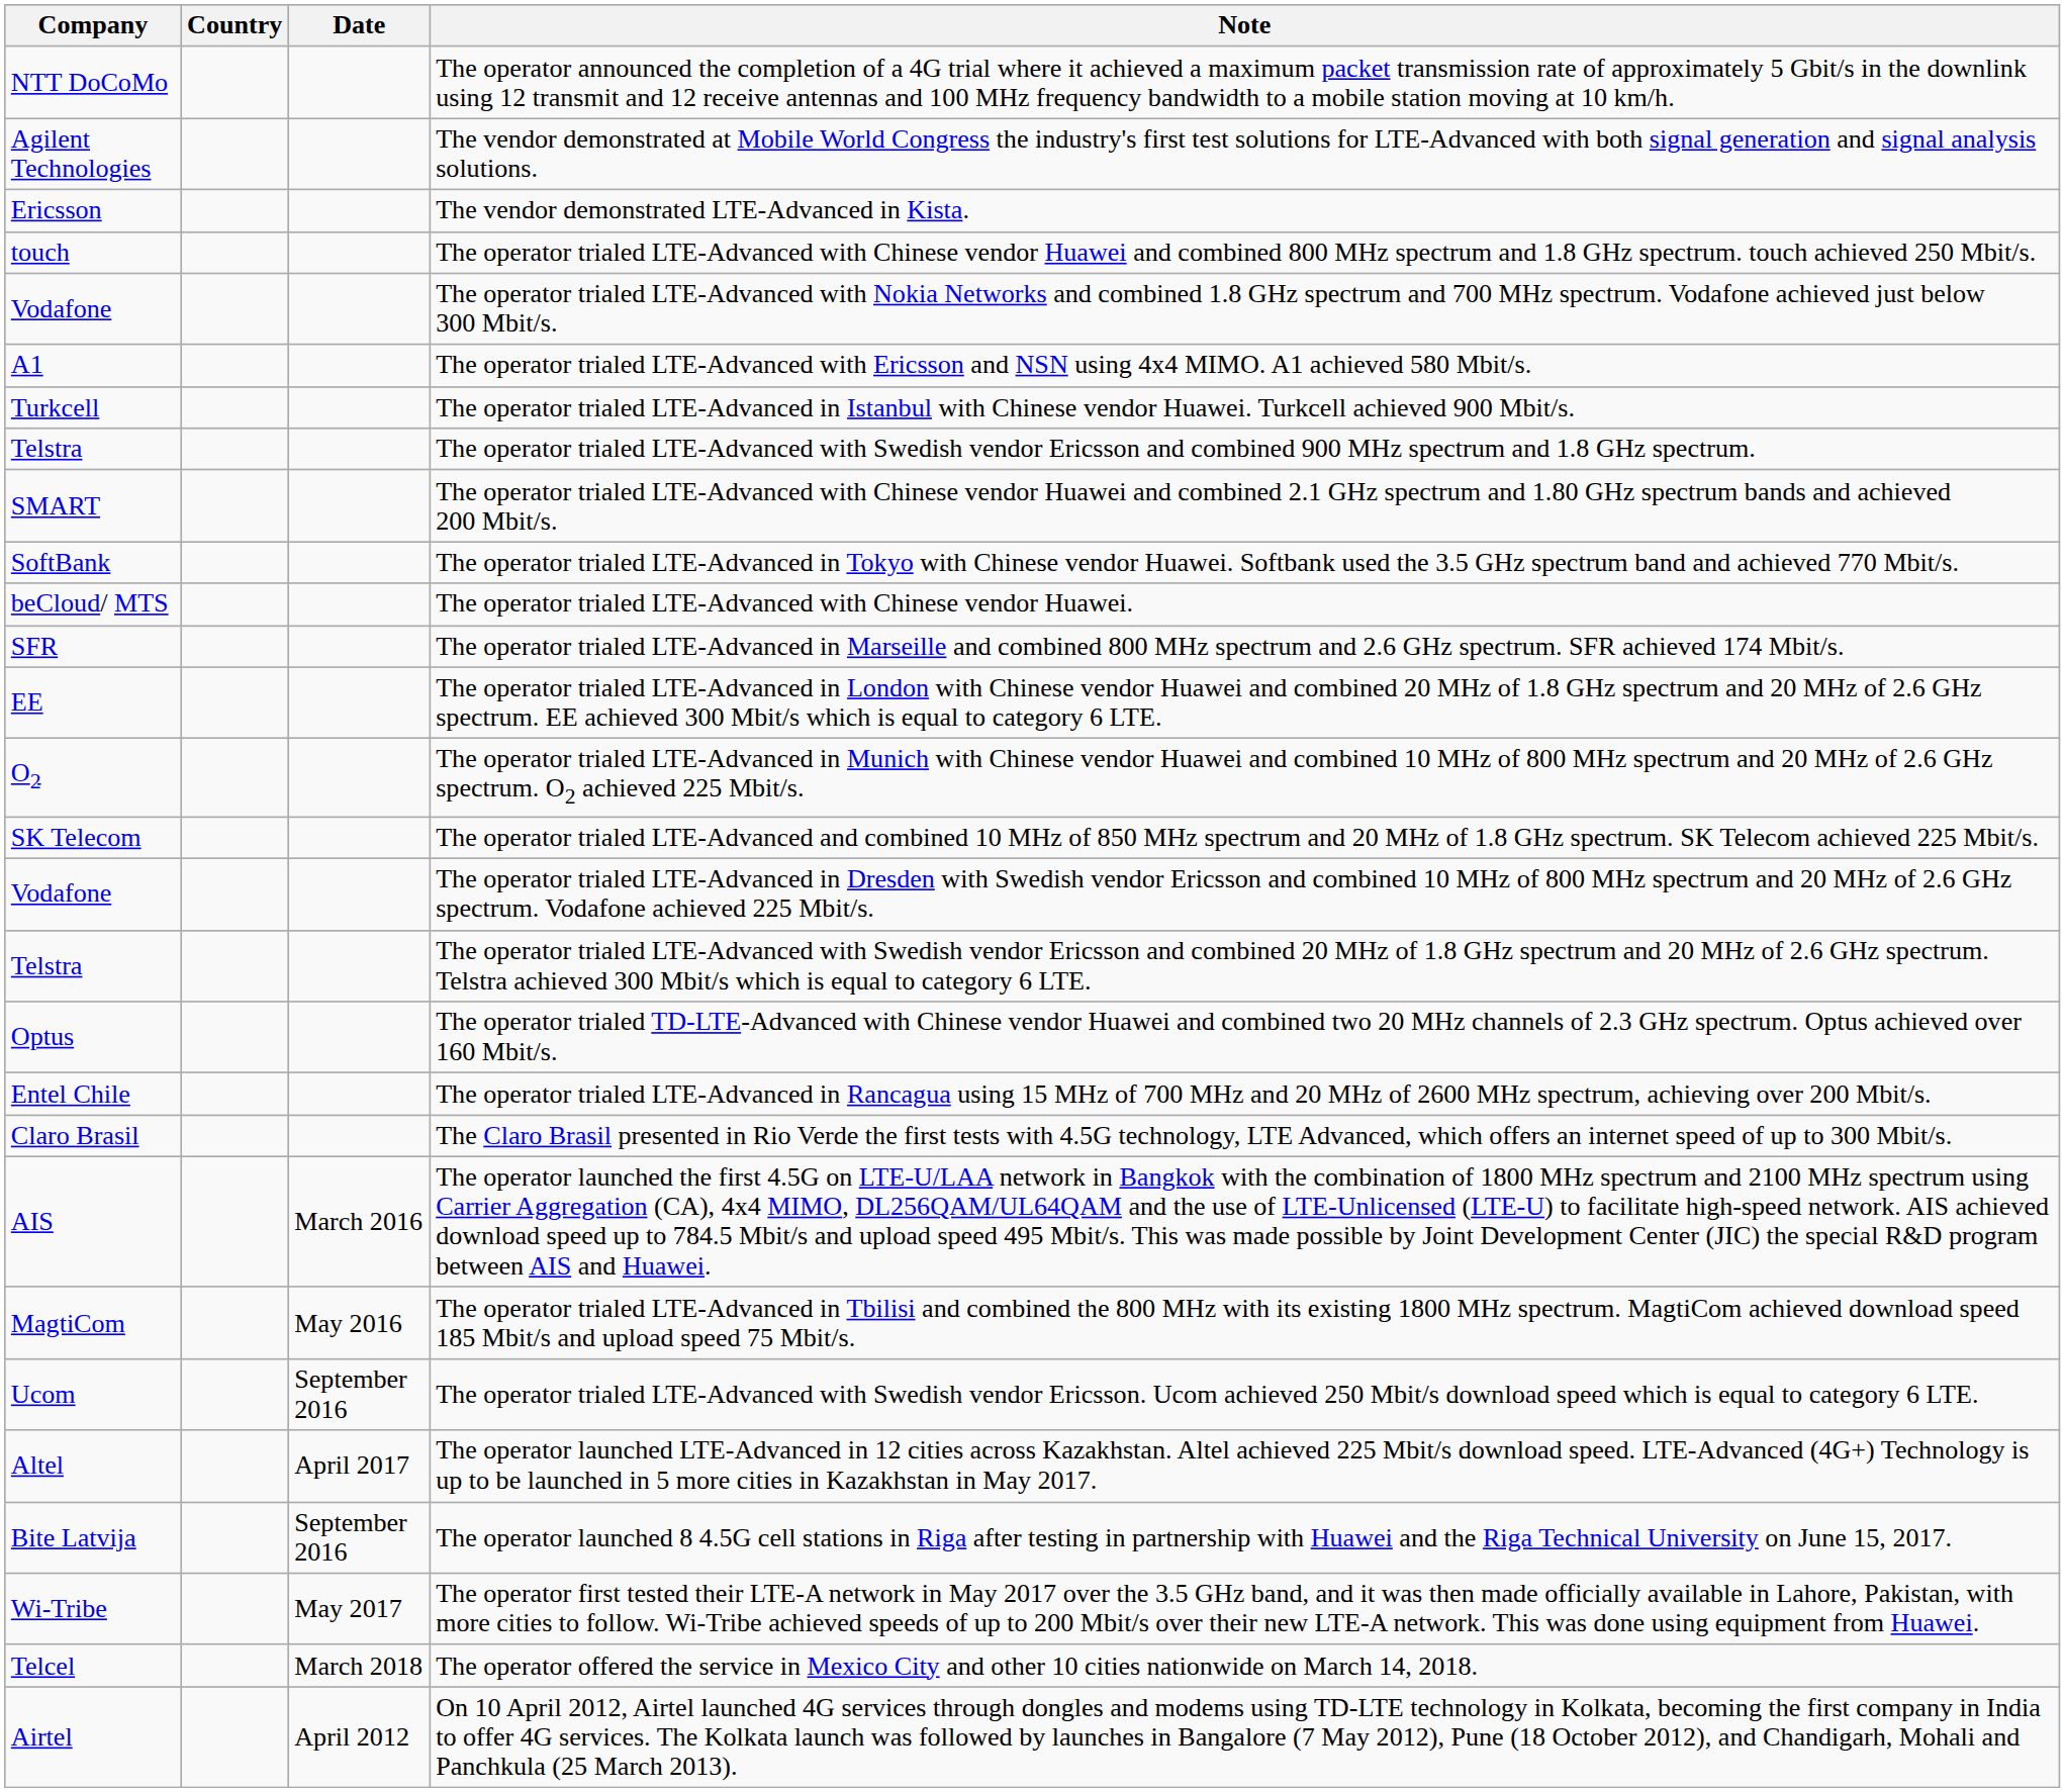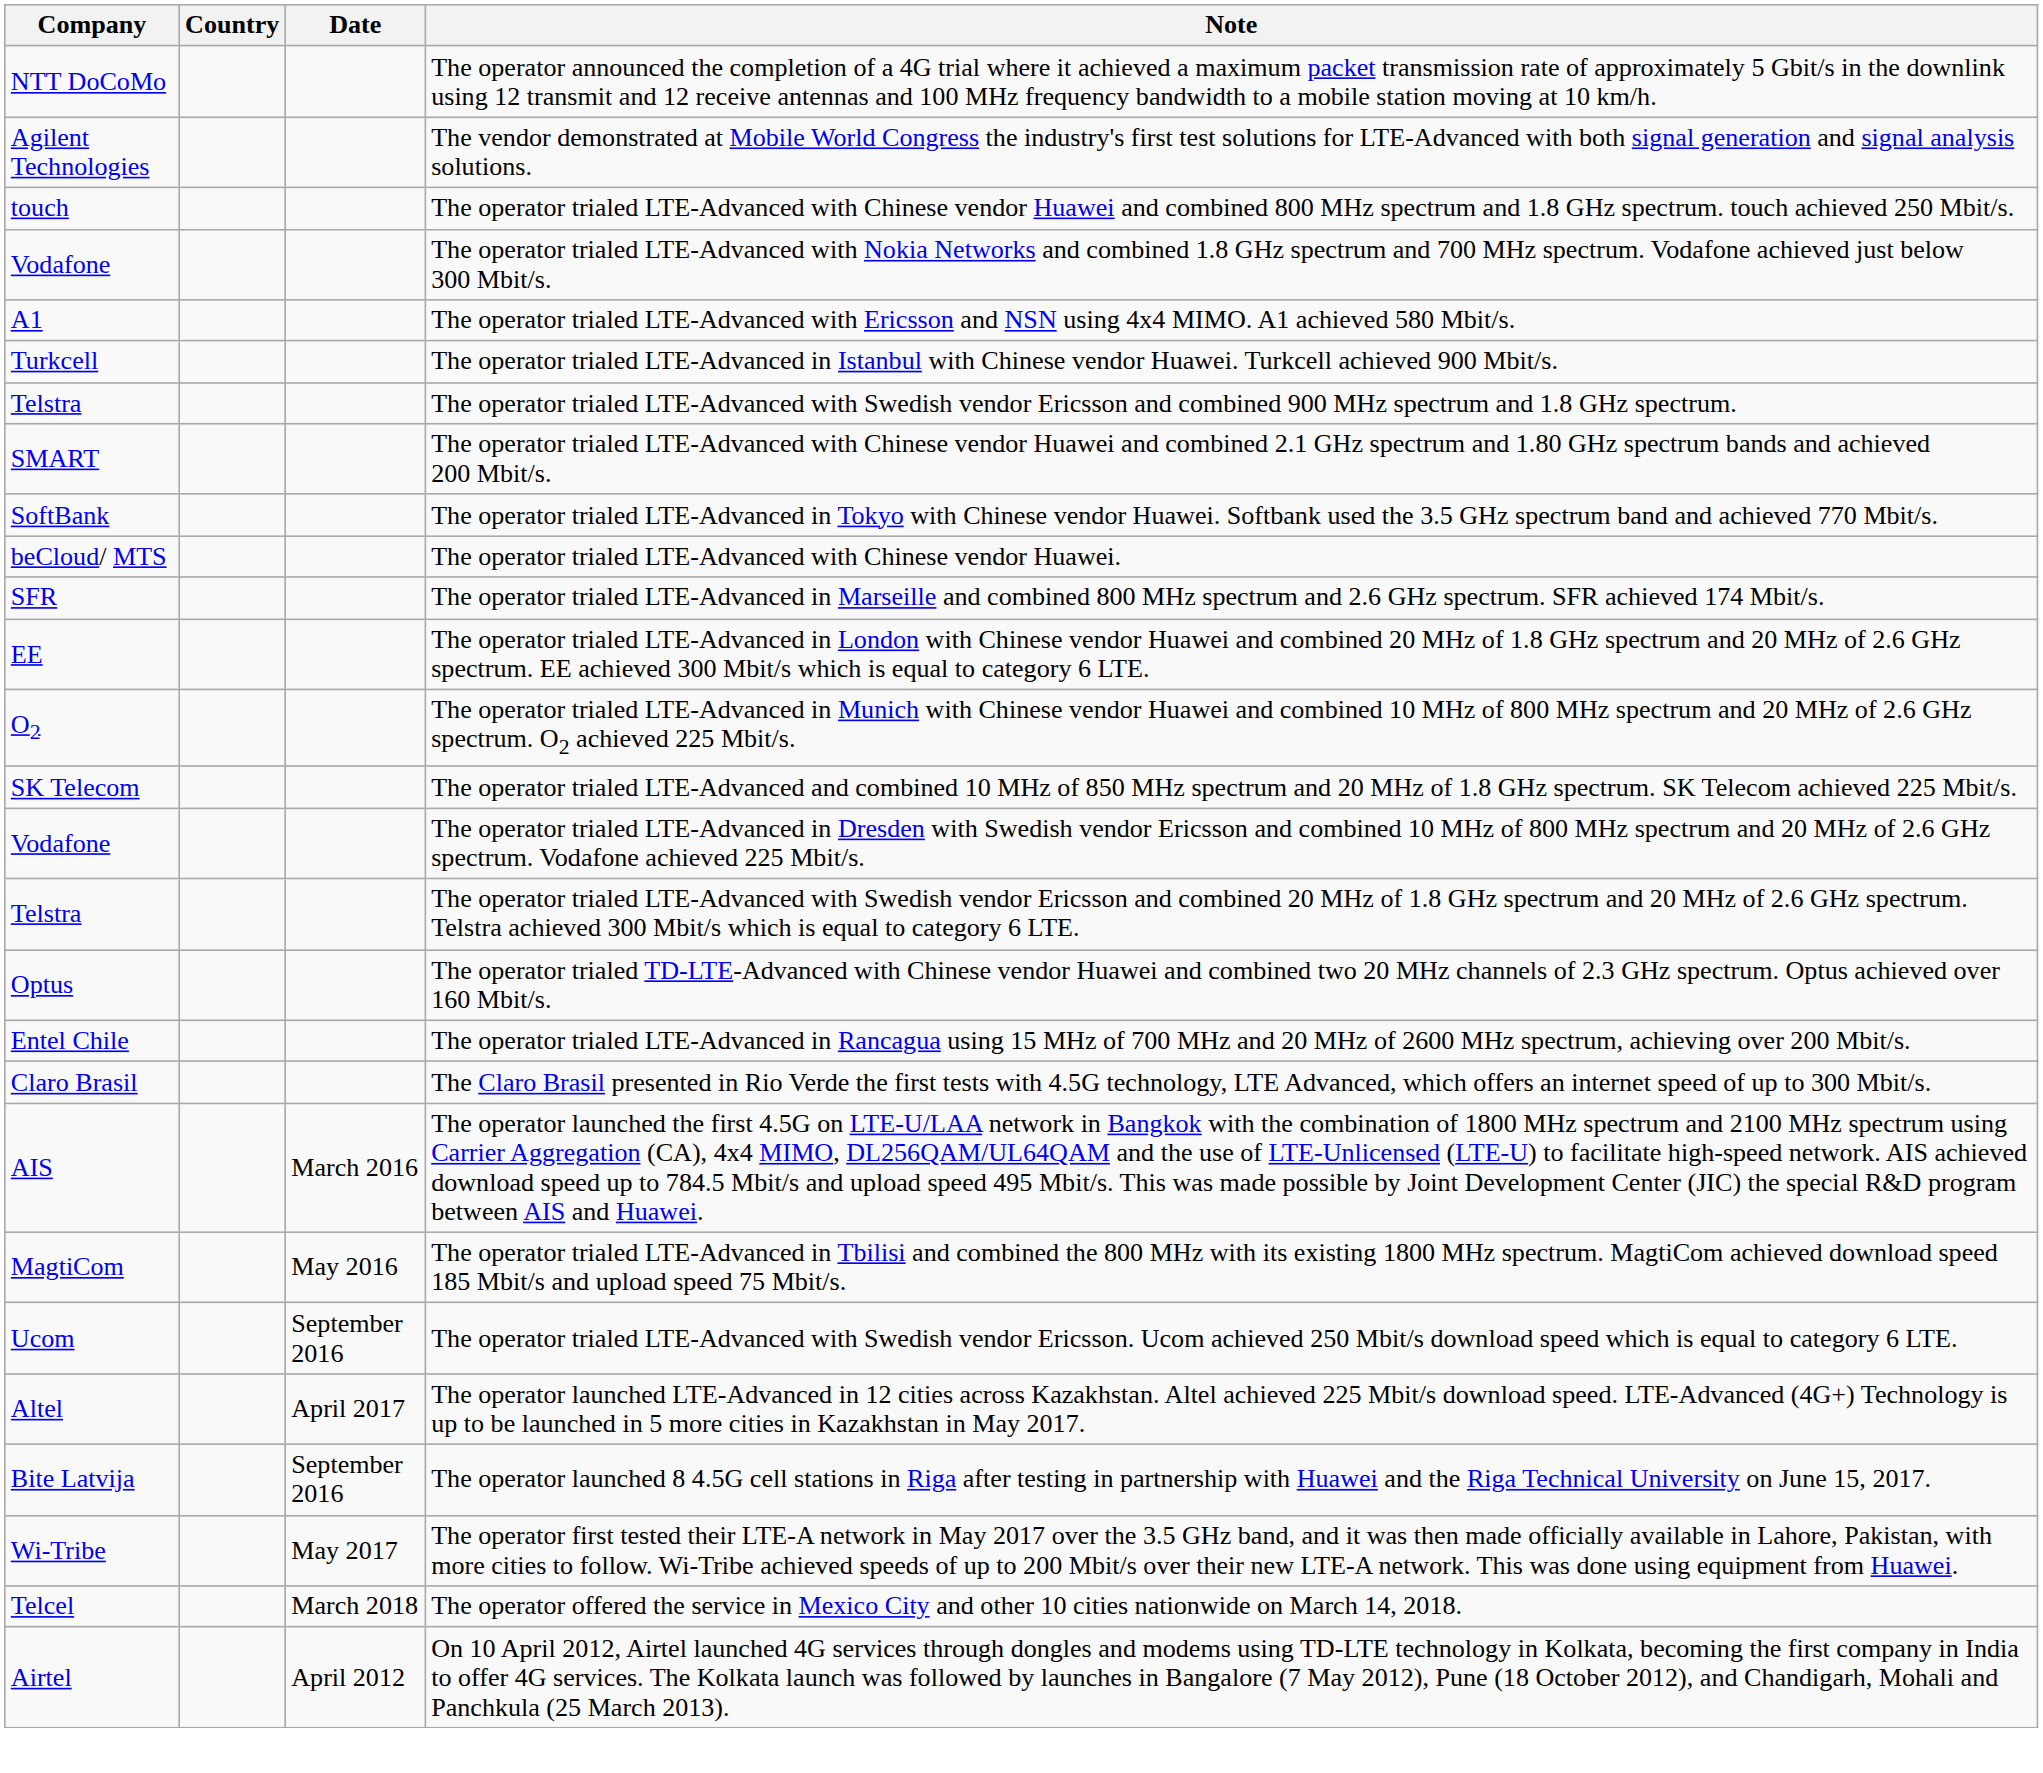- row: Ericsson | The vendor demonstrated LTE-Advanced in Kista.
